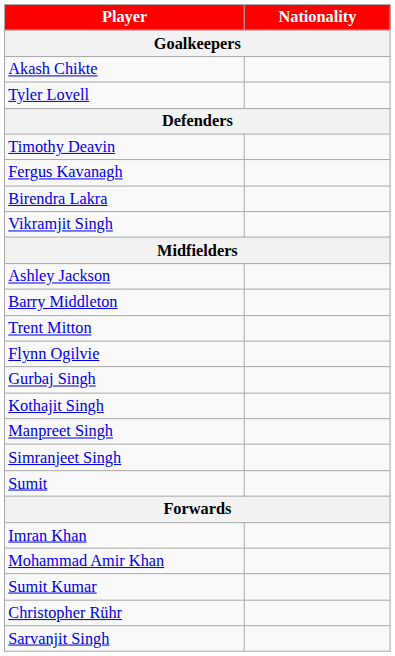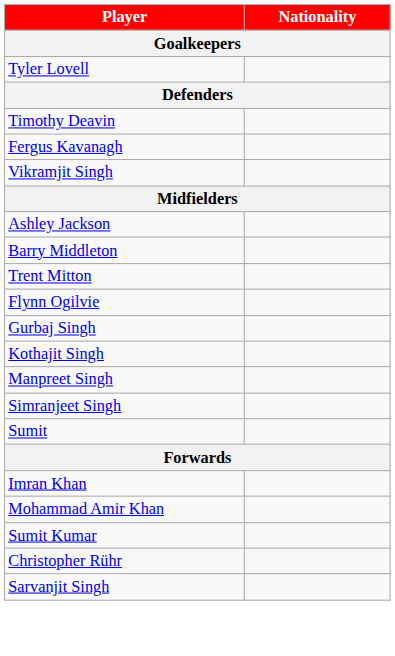- row: Akash Chikte
- row: Birendra Lakra
